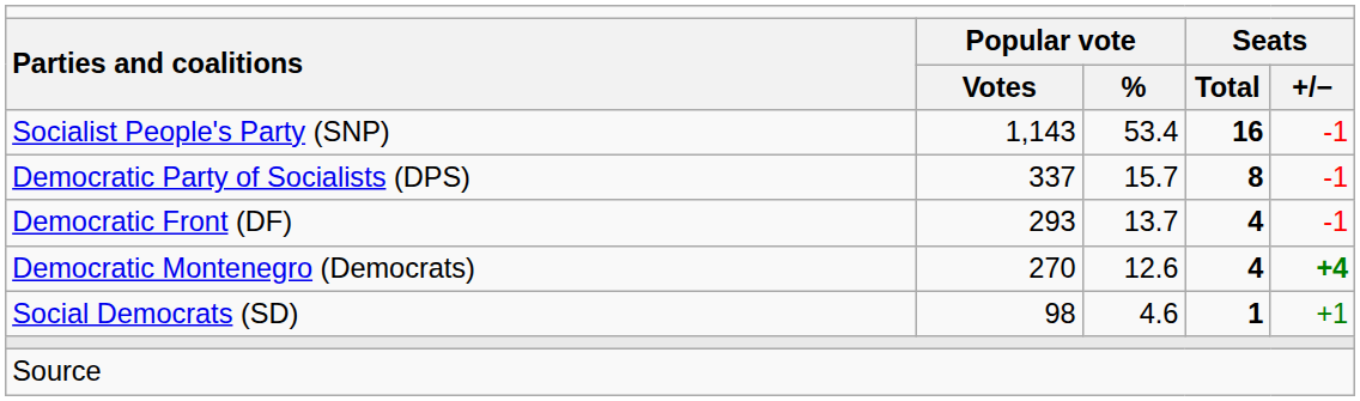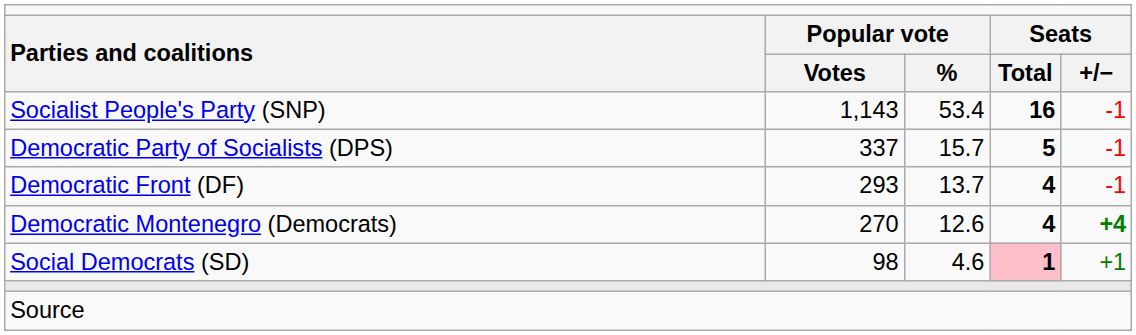Democratic Party of Socialists (DPS) | column 4: 8 -> 5
Social Democrats (SD) | column 4: no background -> pink background
